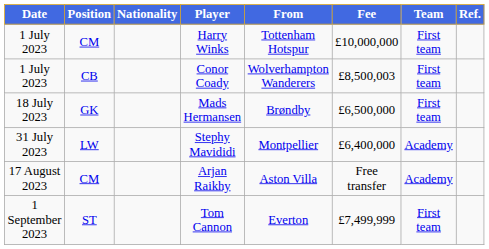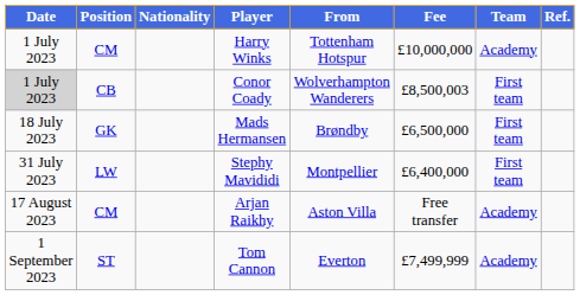Harry Winks | Team: First team -> Academy
Conor Coady | Date: no background -> lightgrey background
Stephy Mavididi | Team: Academy -> First team
Tom Cannon | Team: First team -> Academy
